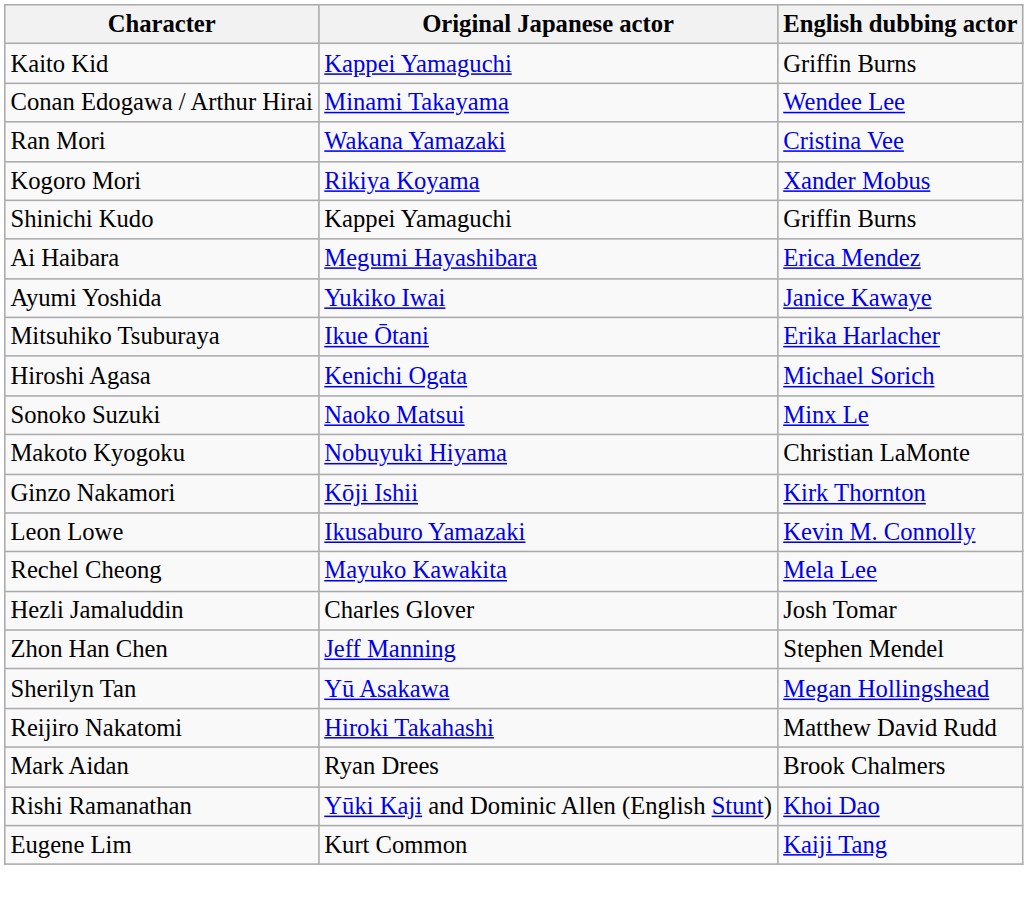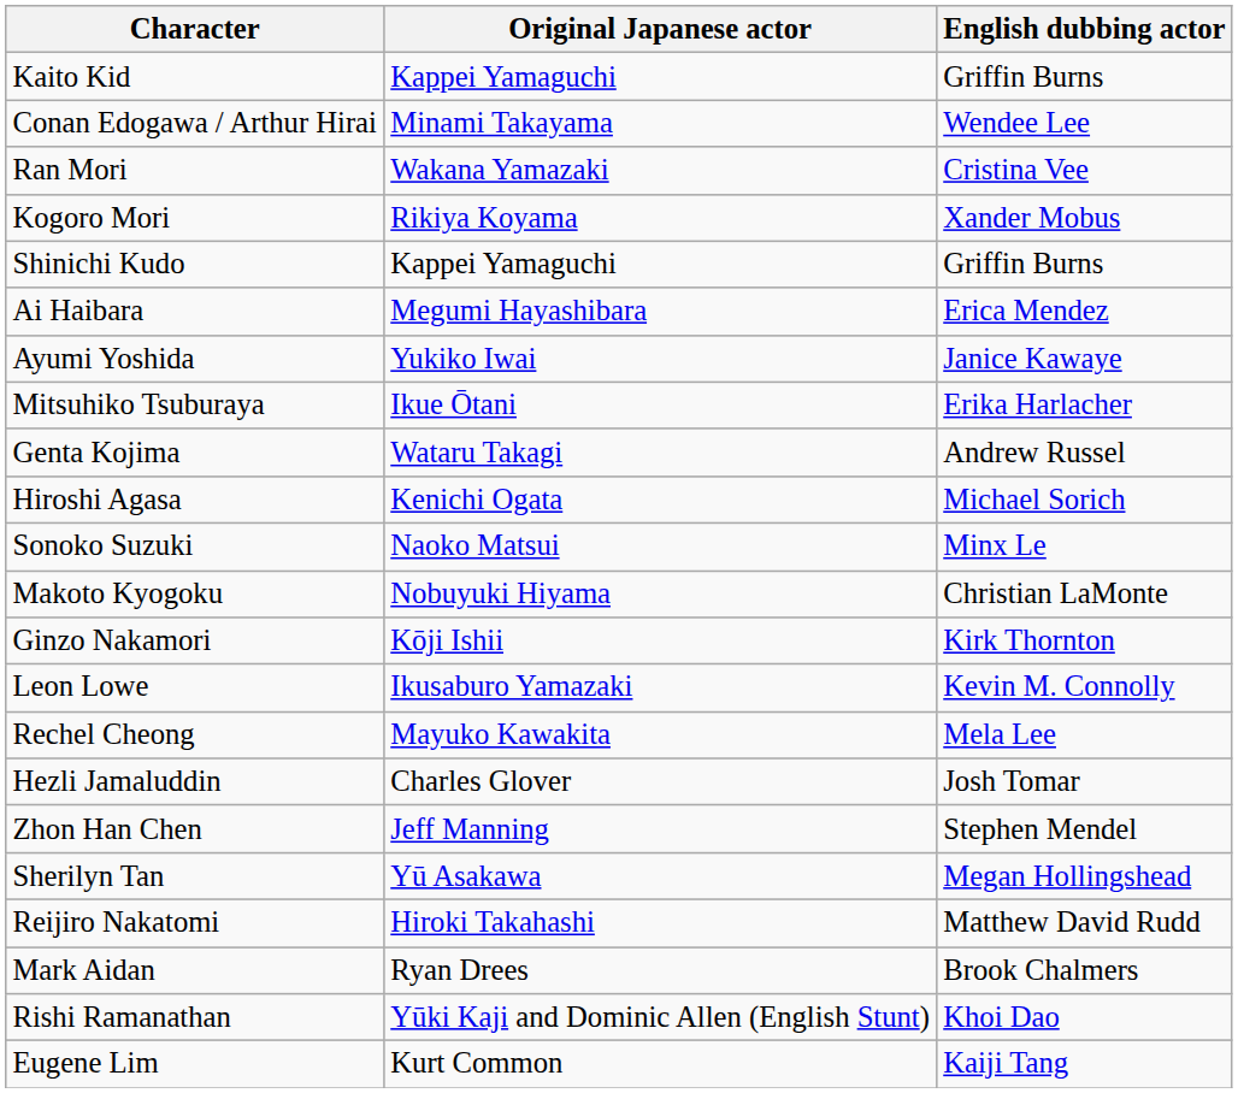+ row: Genta Kojima | Wataru Takagi | Andrew Russel
